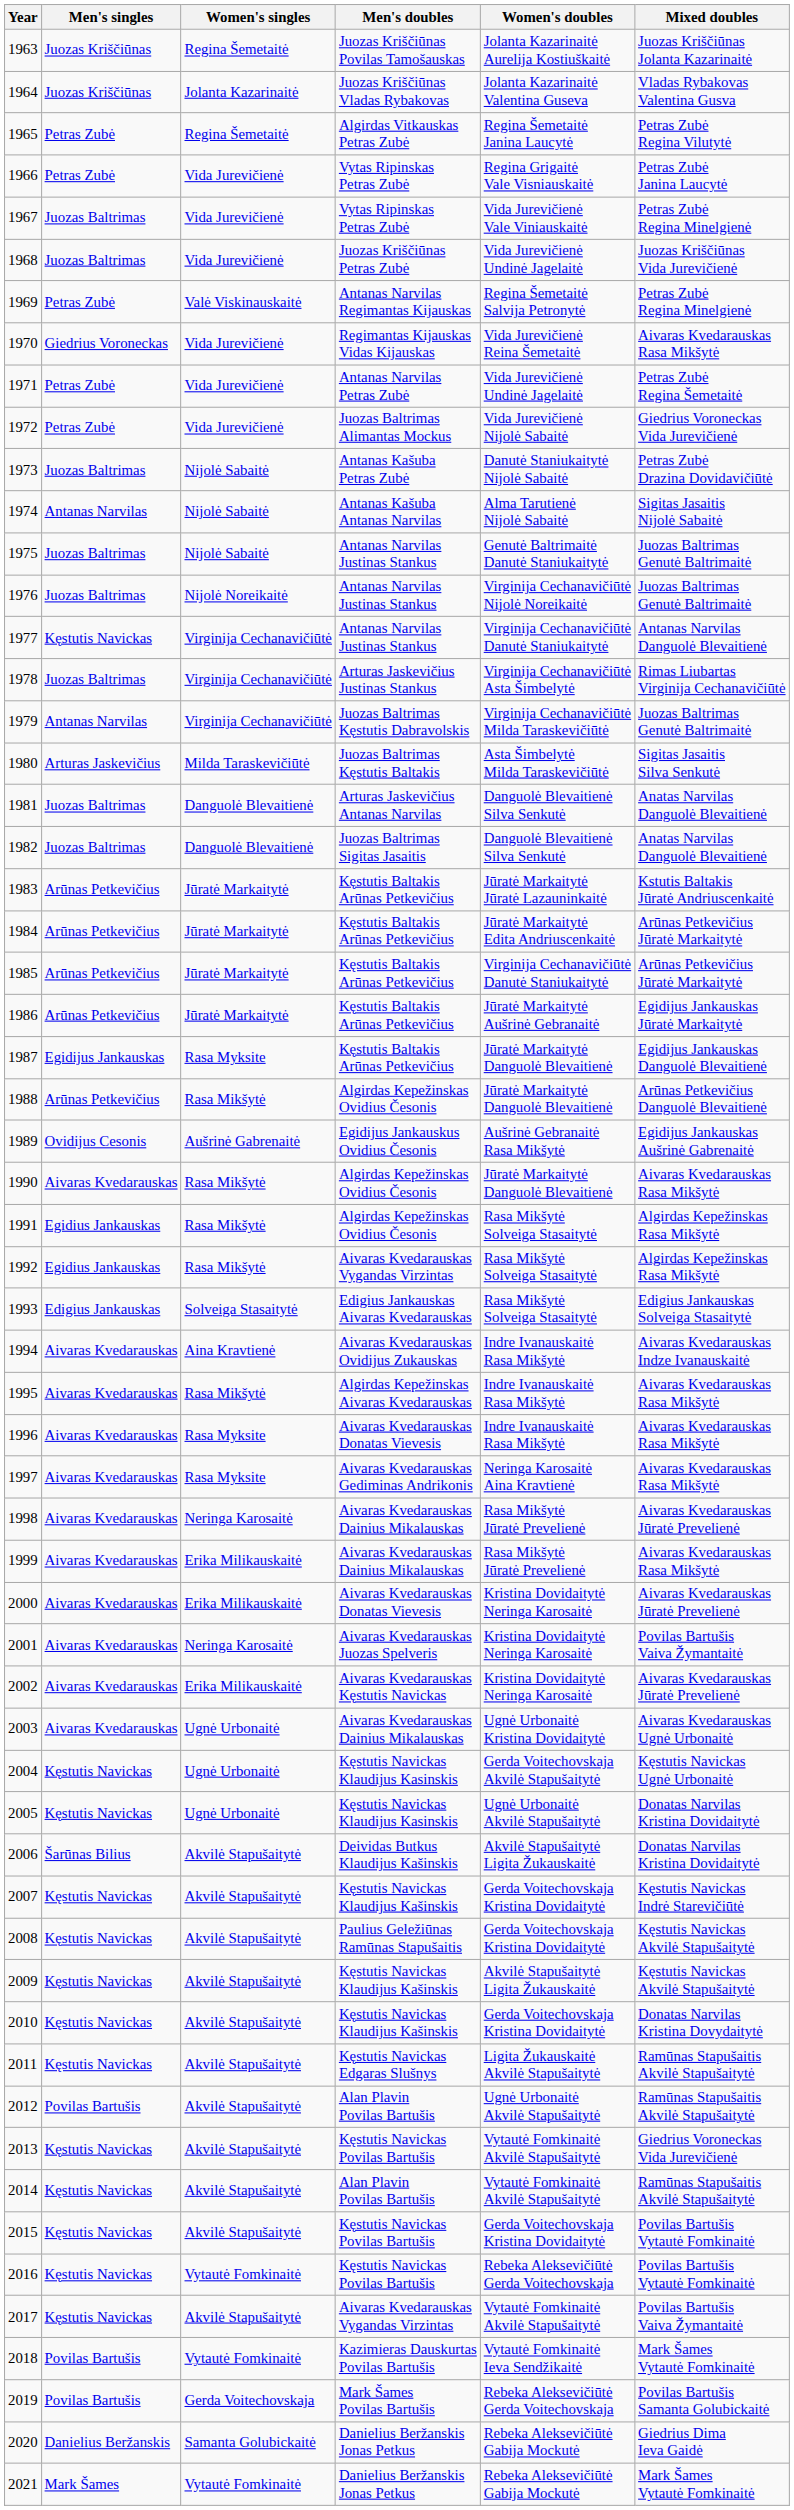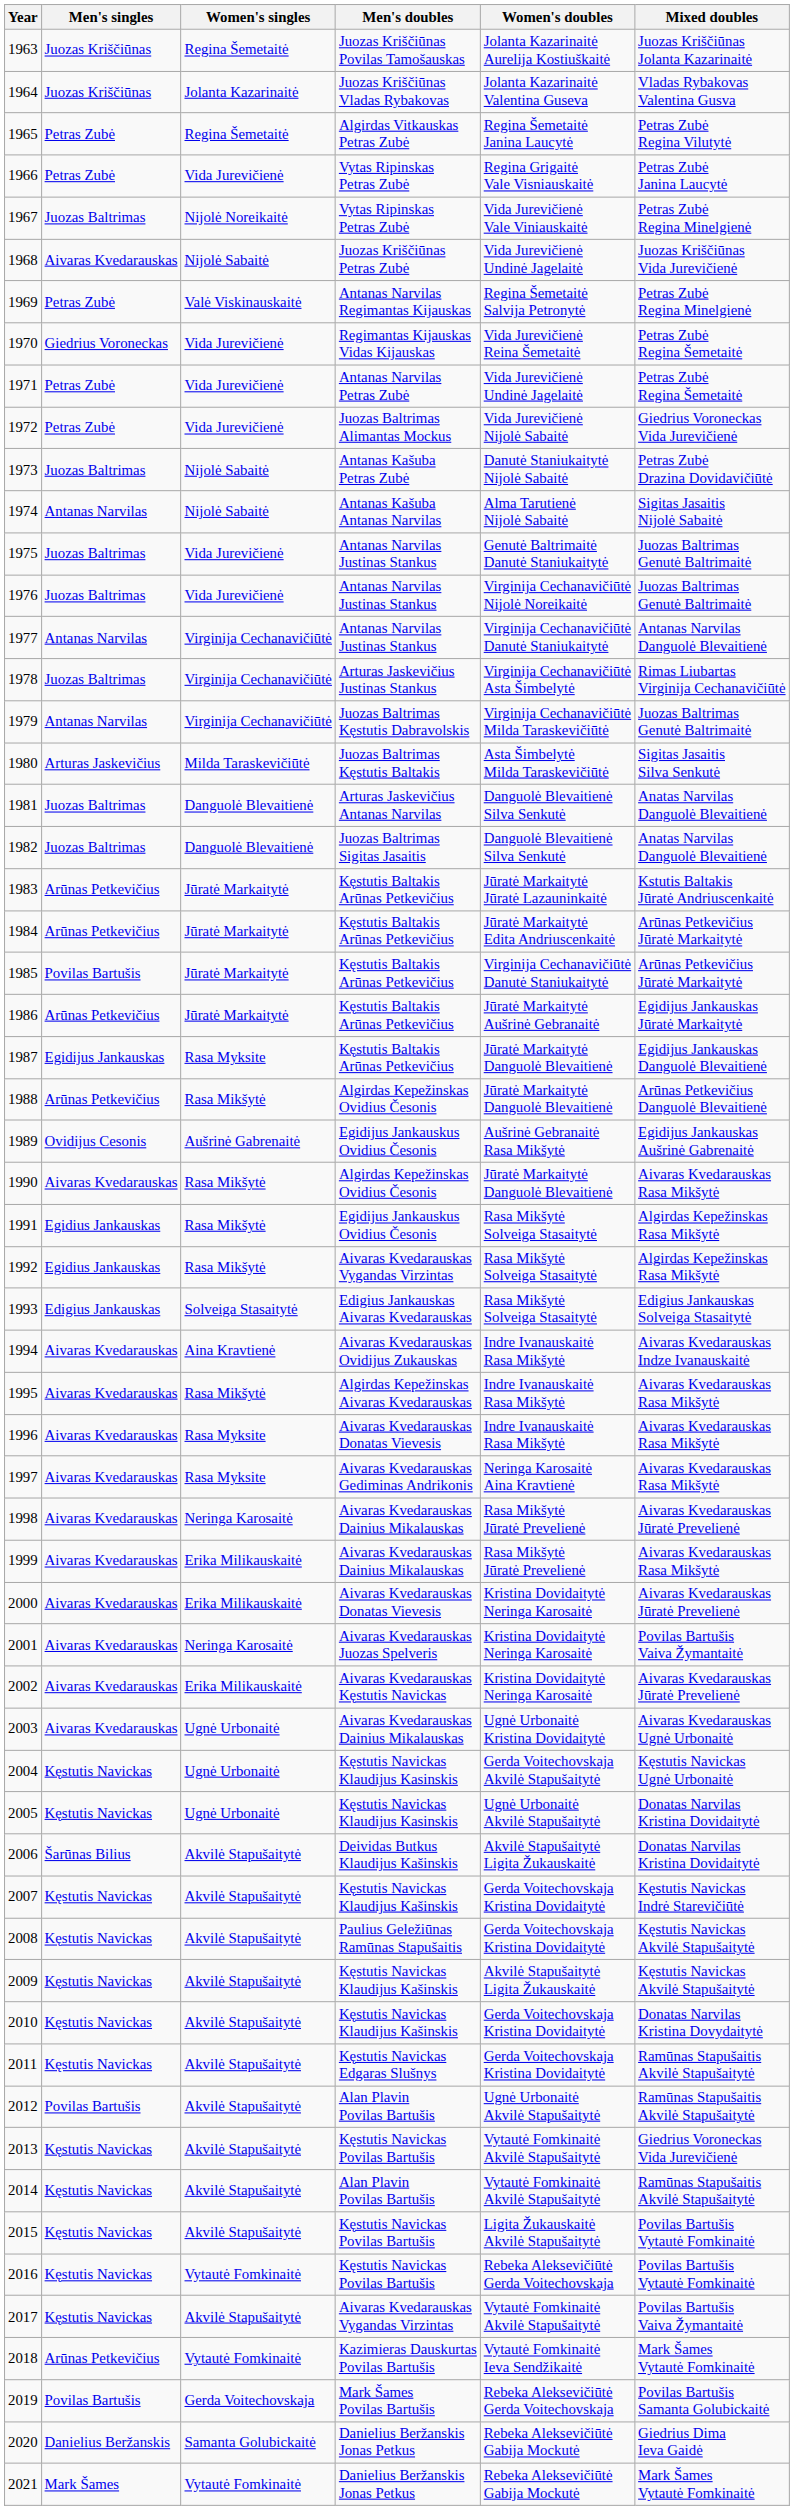1967 | Women's singles: Vida Jurevičienė -> Nijolė Noreikaitė
1968 | Men's singles: Juozas Baltrimas -> Aivaras Kvedarauskas
1968 | Women's singles: Vida Jurevičienė -> Nijolė Sabaitė
1970 | Mixed doubles: Aivaras Kvedarauskas Rasa Mikšytė -> Petras Zubė Regina Šemetaitė
1975 | Women's singles: Nijolė Sabaitė -> Vida Jurevičienė
1976 | Women's singles: Nijolė Noreikaitė -> Vida Jurevičienė
1977 | Men's singles: Kęstutis Navickas -> Antanas Narvilas
1985 | Men's singles: Arūnas Petkevičius -> Povilas Bartušis
1991 | Men's doubles: Algirdas Kepežinskas Ovidius Česonis -> Egidijus Jankauskus Ovidius Česonis
2011 | Women's doubles: Ligita Žukauskaitė Akvilė Stapušaitytė -> Gerda Voitechovskaja Kristina Dovidaitytė
2015 | Women's doubles: Gerda Voitechovskaja Kristina Dovidaitytė -> Ligita Žukauskaitė Akvilė Stapušaitytė
2018 | Men's singles: Povilas Bartušis -> Arūnas Petkevičius
